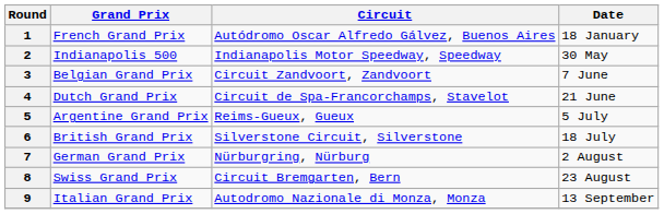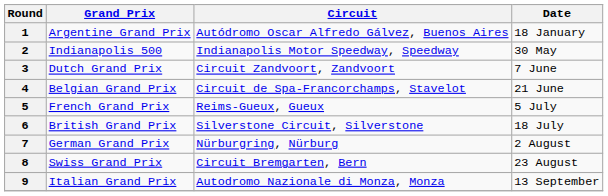1 | Grand Prix: French Grand Prix -> Argentine Grand Prix
3 | Grand Prix: Belgian Grand Prix -> Dutch Grand Prix
4 | Grand Prix: Dutch Grand Prix -> Belgian Grand Prix
5 | Grand Prix: Argentine Grand Prix -> French Grand Prix
